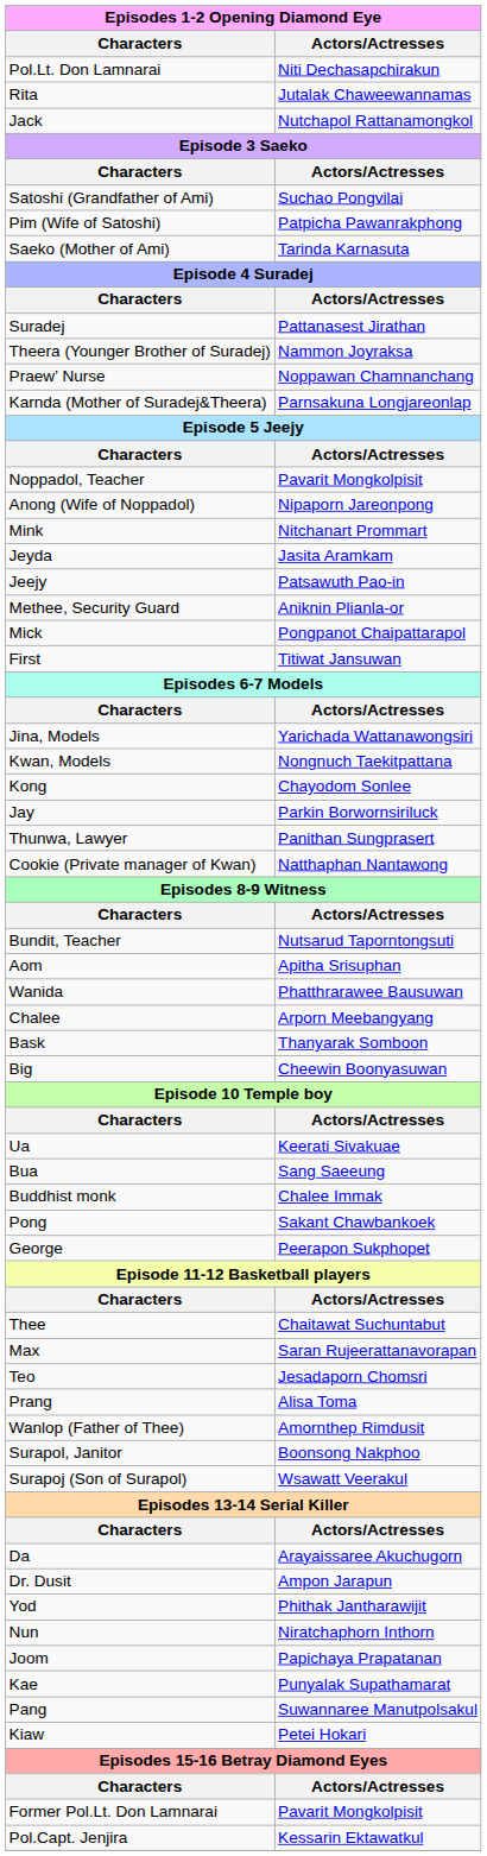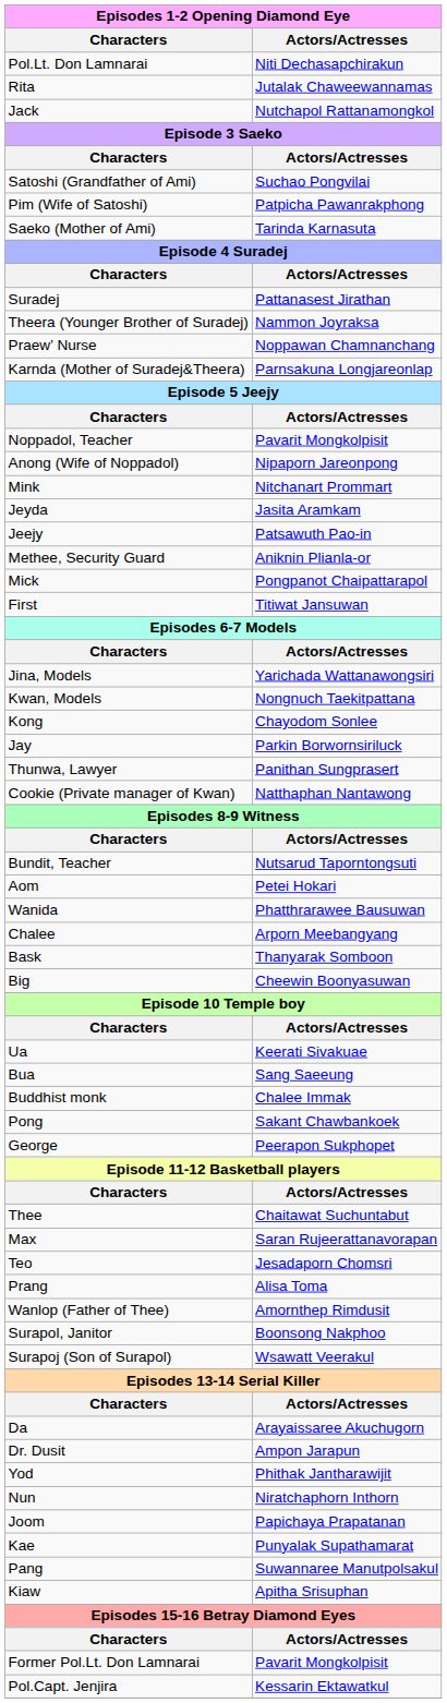Aom | Actors/Actresses: Apitha Srisuphan -> Petei Hokari
Kiaw | Actors/Actresses: Petei Hokari -> Apitha Srisuphan
